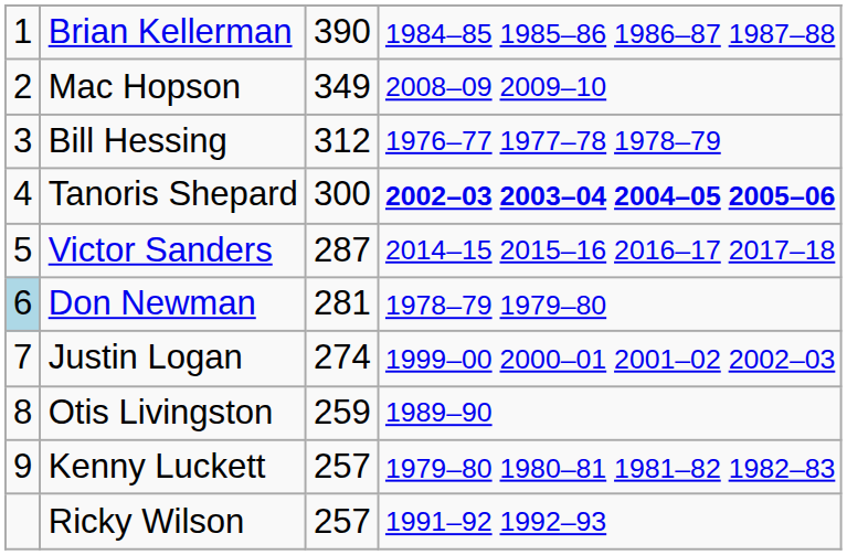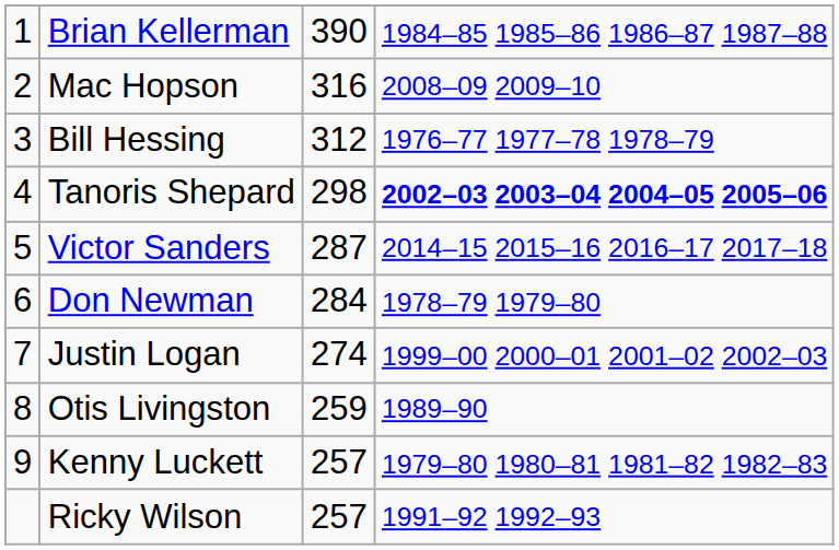Mac Hopson | column 3: 349 -> 316
Tanoris Shepard | column 3: 300 -> 298
Don Newman | column 1: lightblue background -> no background
Don Newman | column 3: 281 -> 284
